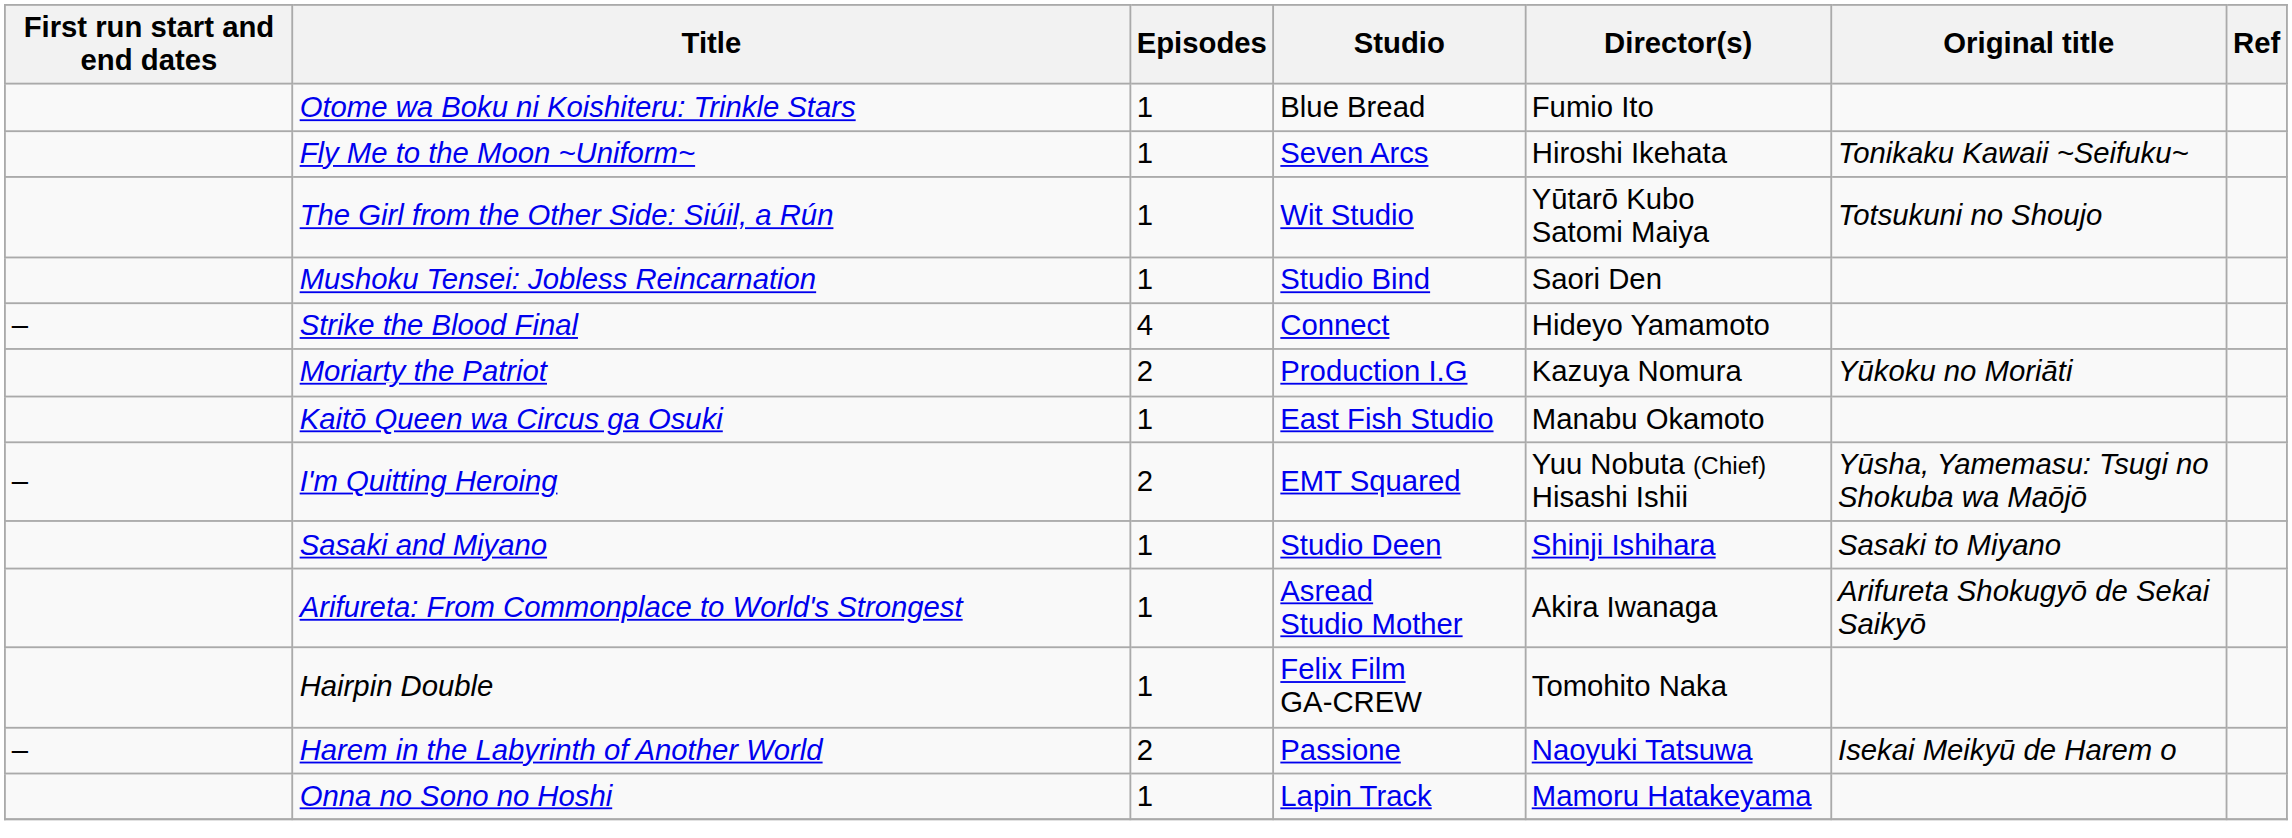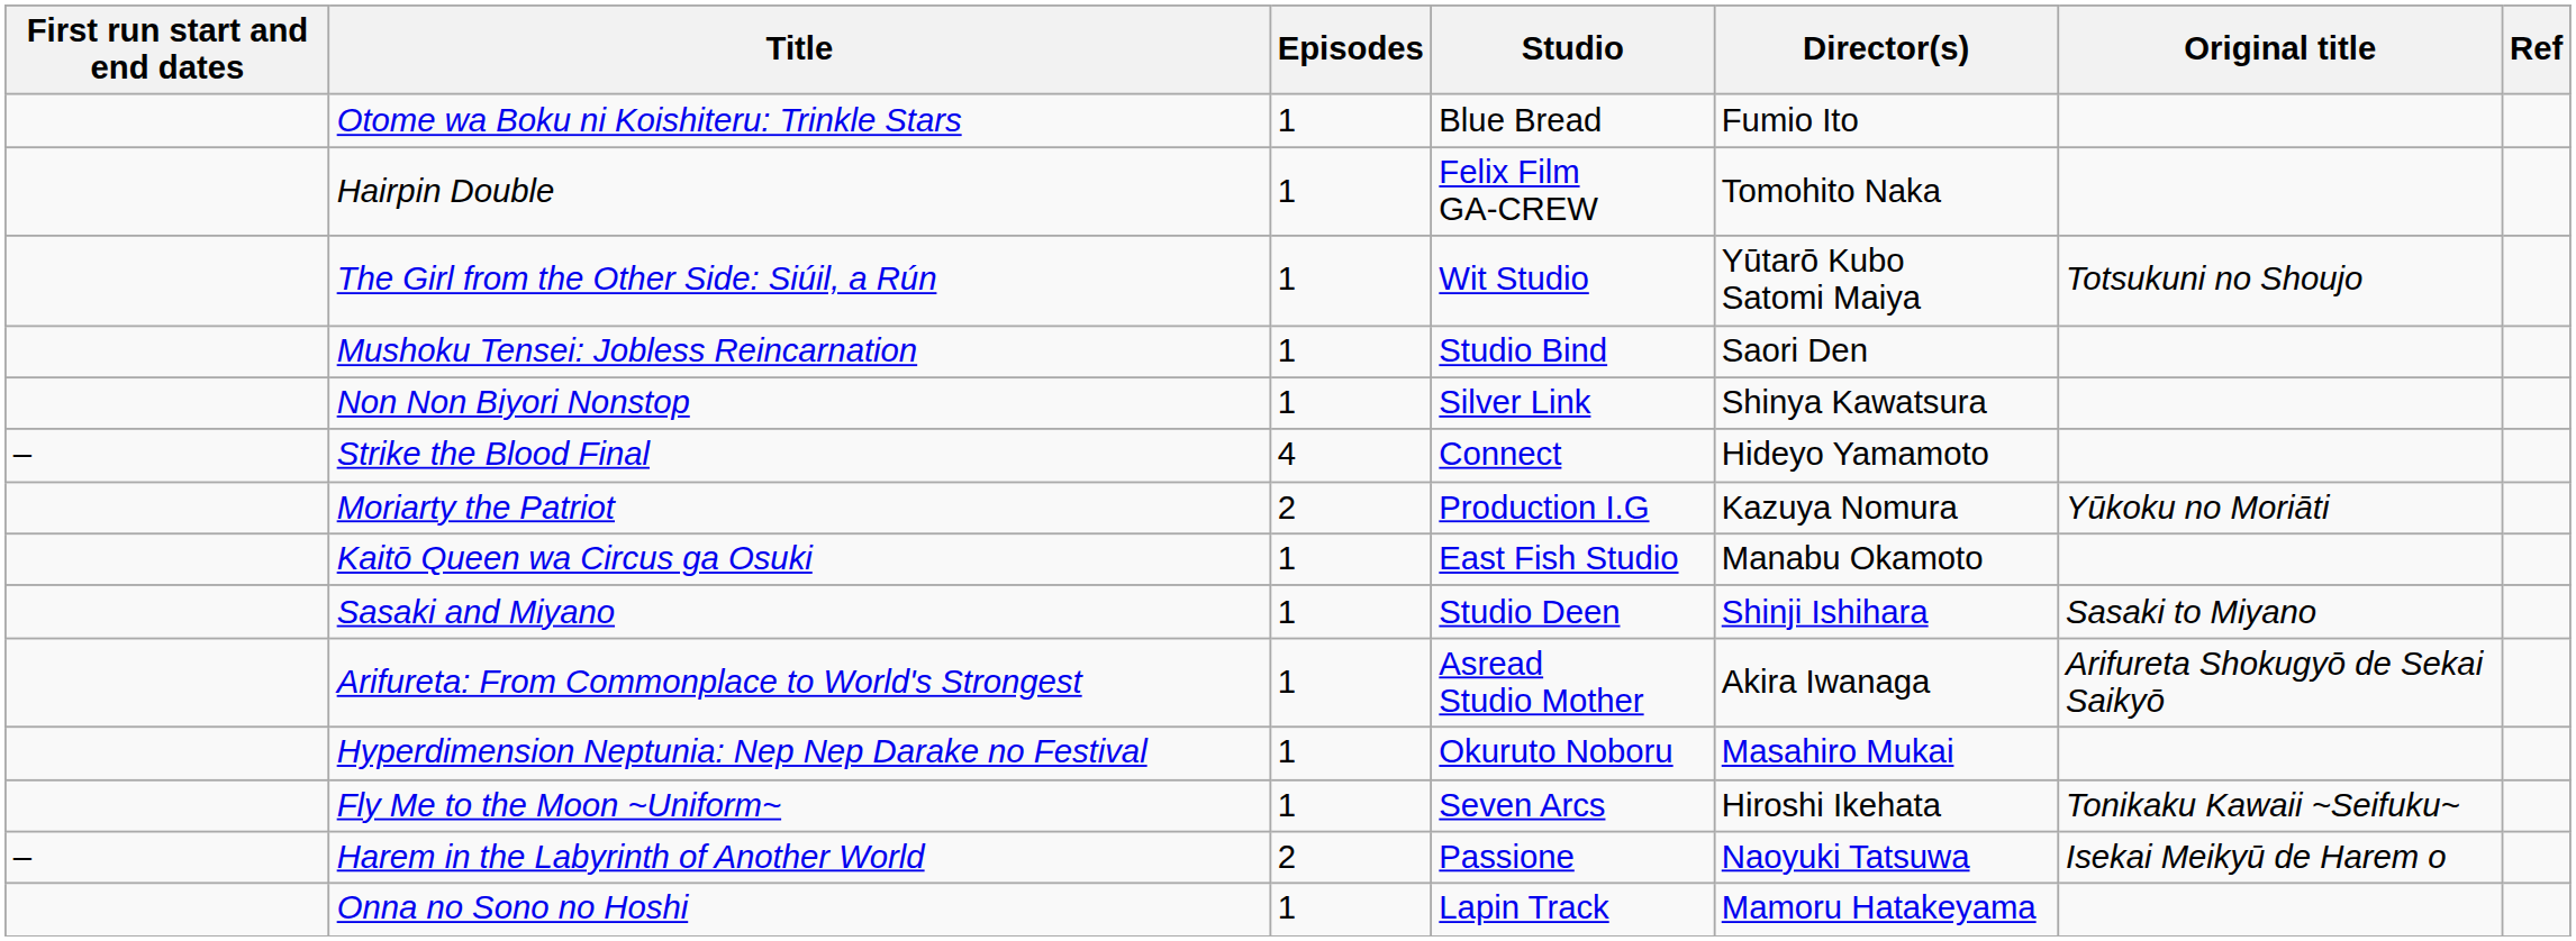rows swapped: Hairpin Double <-> Fly Me to the Moon ~Uniform~
+ row: Non Non Biyori Nonstop | 1 | Silver Link | Shinya Kawatsura
- row: – | I'm Quitting Heroing | 2 | EMT Squared | Yuu Nobuta (Chief) Hisashi Ishii | Yūsha, Yamemasu: Tsugi no Shokuba wa Maōjō
+ row: Hyperdimension Neptunia: Nep Nep Darake no Festival | 1 | Okuruto Noboru | Masahiro Mukai
